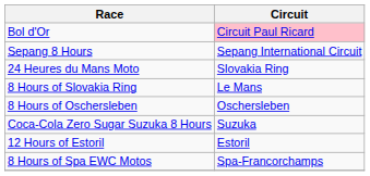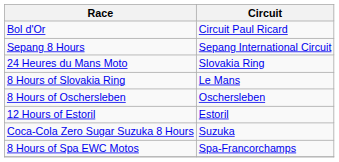Bol d'Or | Circuit: pink background -> no background
rows swapped: 12 Hours of Estoril <-> Coca-Cola Zero Sugar Suzuka 8 Hours
